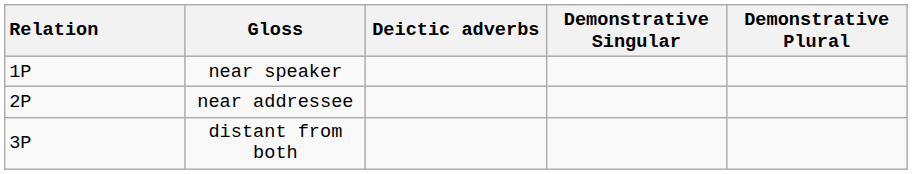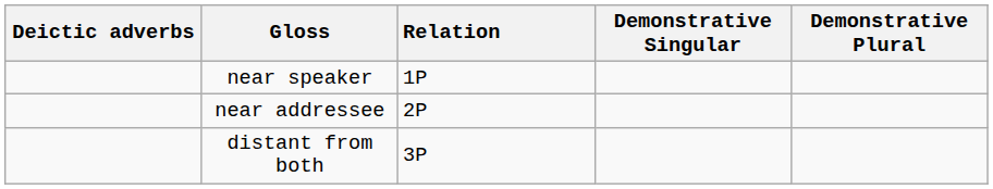columns swapped: Relation <-> Deictic adverbs
